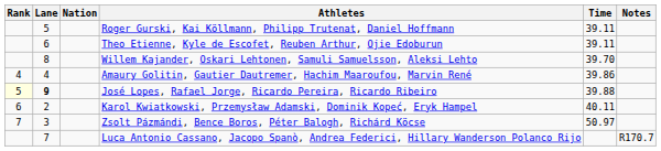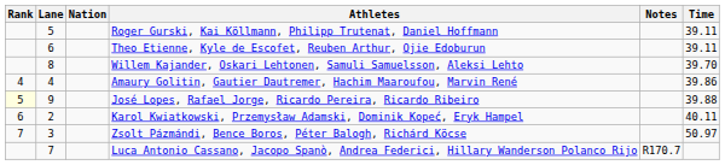columns swapped: Time <-> Notes
José Lopes, Rafael Jorge, Ricardo Pereira, Ricardo Ribeiro | Lane: bold -> normal
